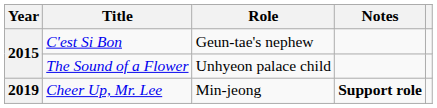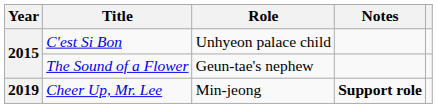C'est Si Bon | Role: Geun-tae's nephew -> Unhyeon palace child
The Sound of a Flower | Role: Unhyeon palace child -> Geun-tae's nephew
